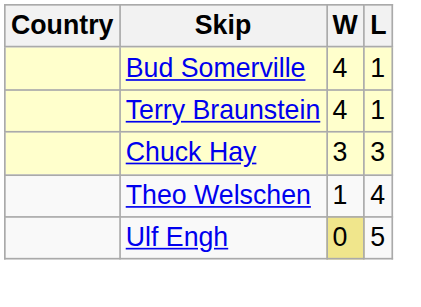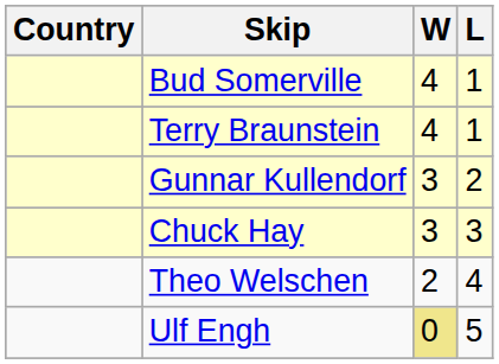+ row: Gunnar Kullendorf | 3 | 2
Theo Welschen | W: 1 -> 2
